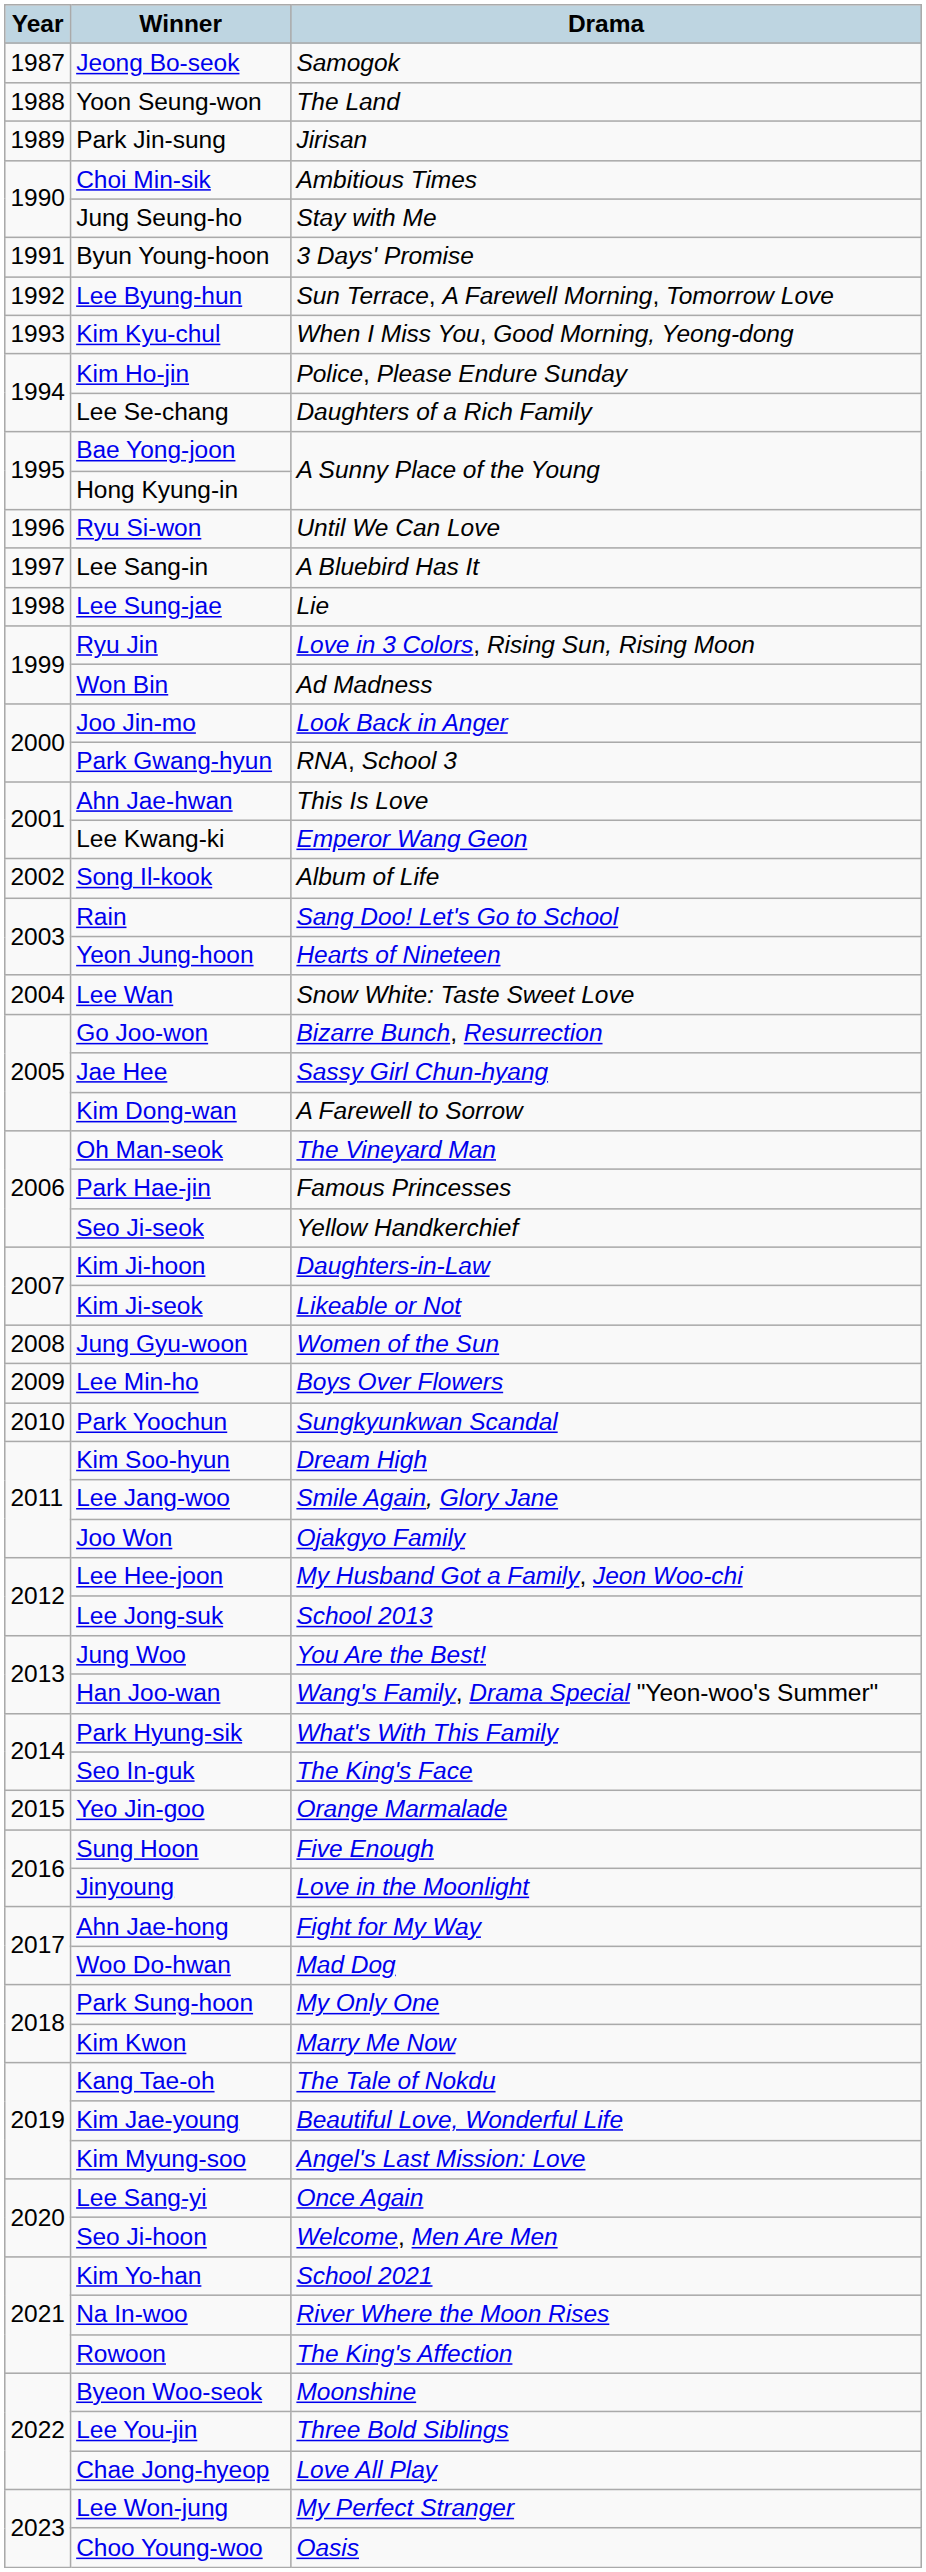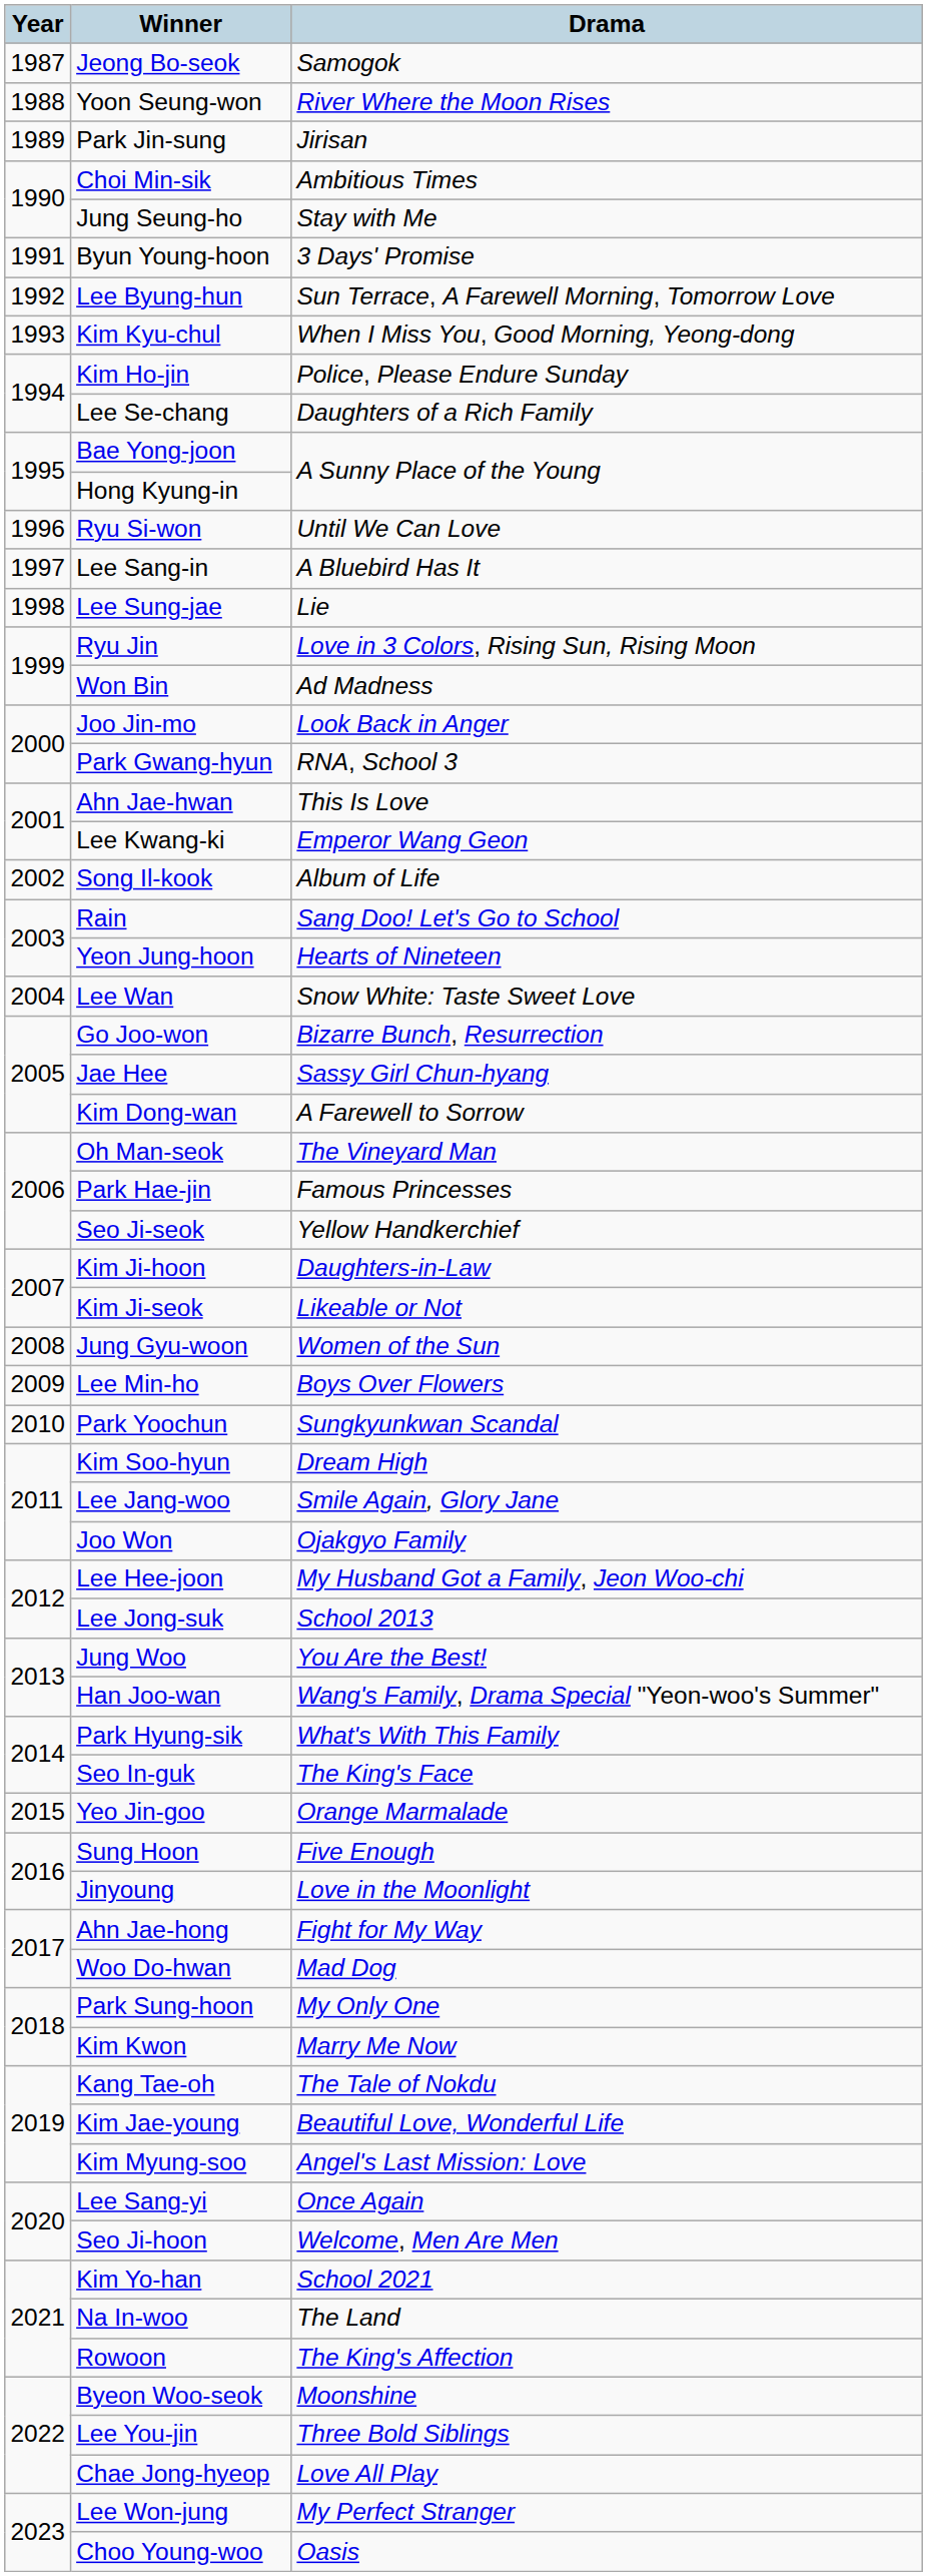Yoon Seung-won | Drama: The Land -> River Where the Moon Rises
Na In-woo | Drama: River Where the Moon Rises -> The Land
